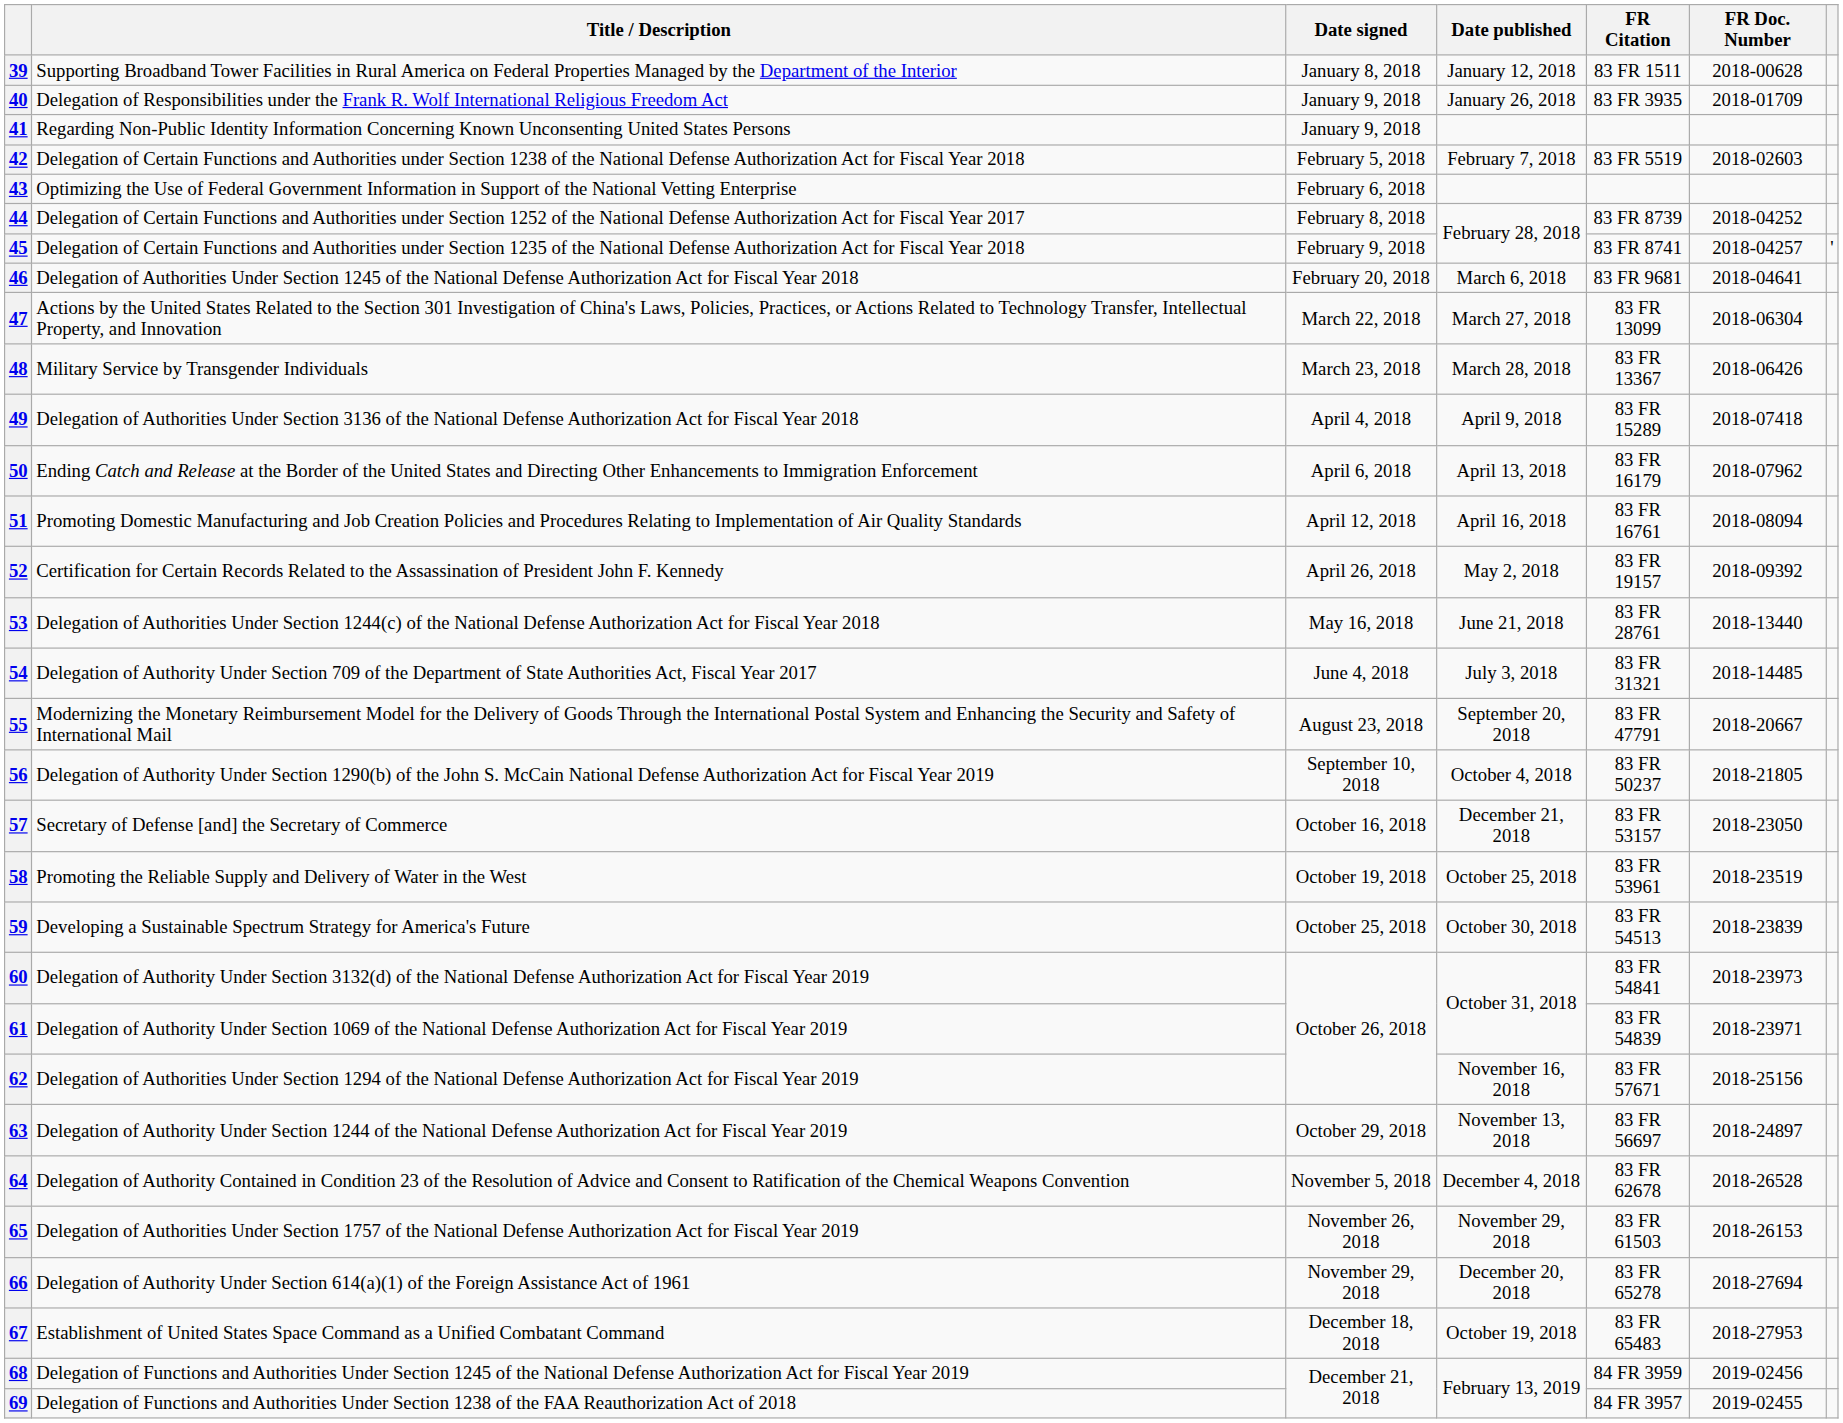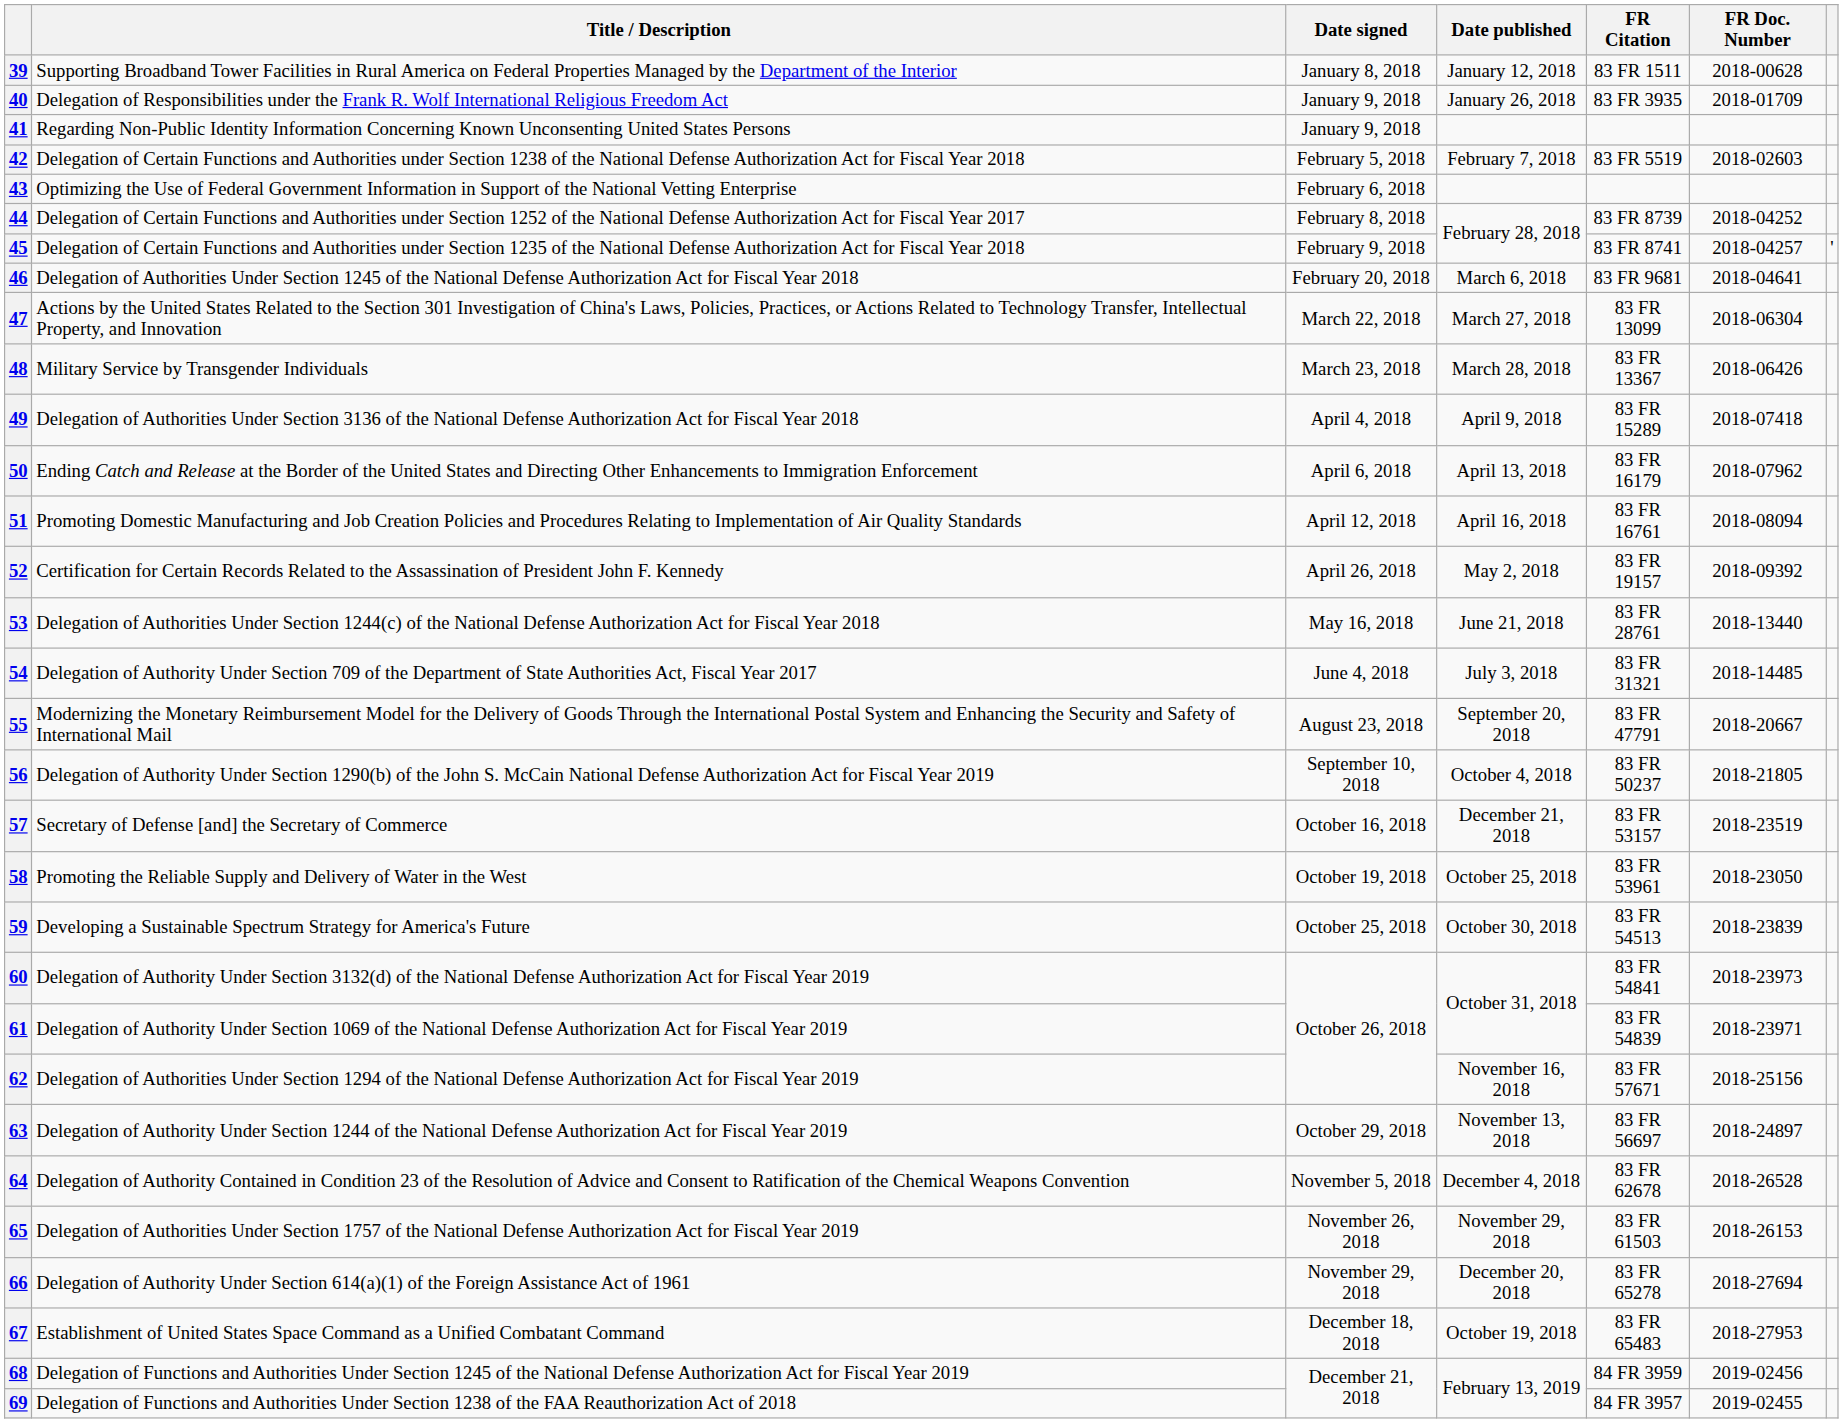57 | FR Doc. Number: 2018-23050 -> 2018-23519
58 | FR Doc. Number: 2018-23519 -> 2018-23050
